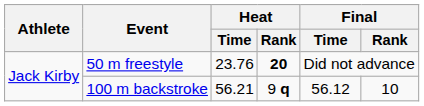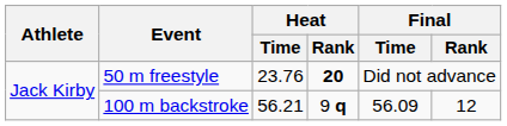100 m backstroke | Final / Time: 56.12 -> 56.09
100 m backstroke | Final / Rank: 10 -> 12
